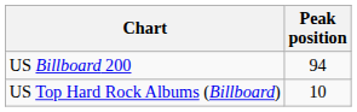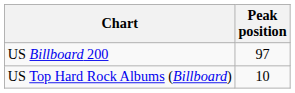US Billboard 200 | Peak position: 94 -> 97
